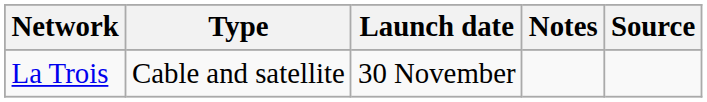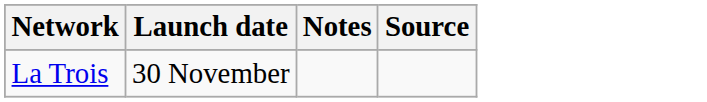- column: Type | Cable and satellite
